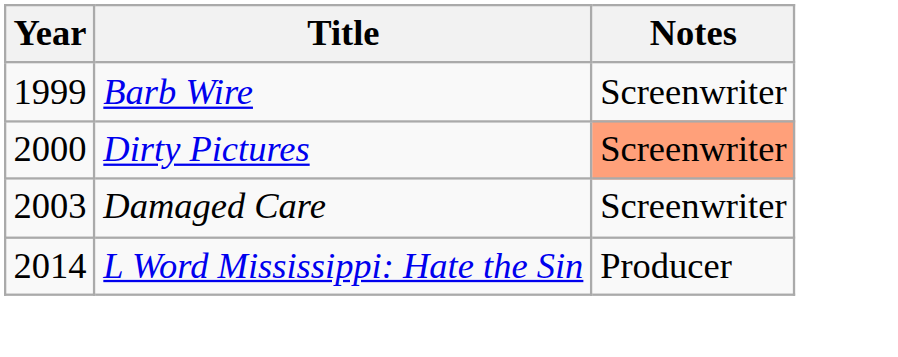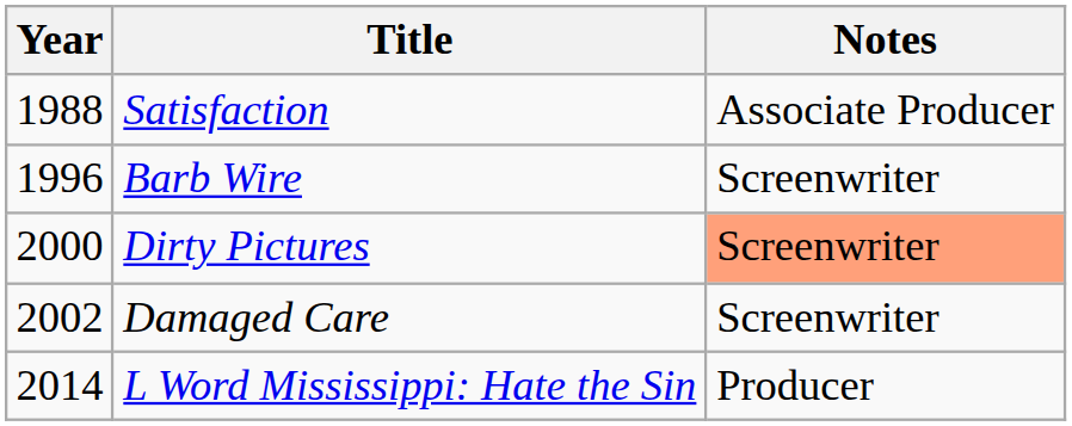+ row: 1988 | Satisfaction | Associate Producer
Barb Wire | Year: 1999 -> 1996
Damaged Care | Year: 2003 -> 2002
